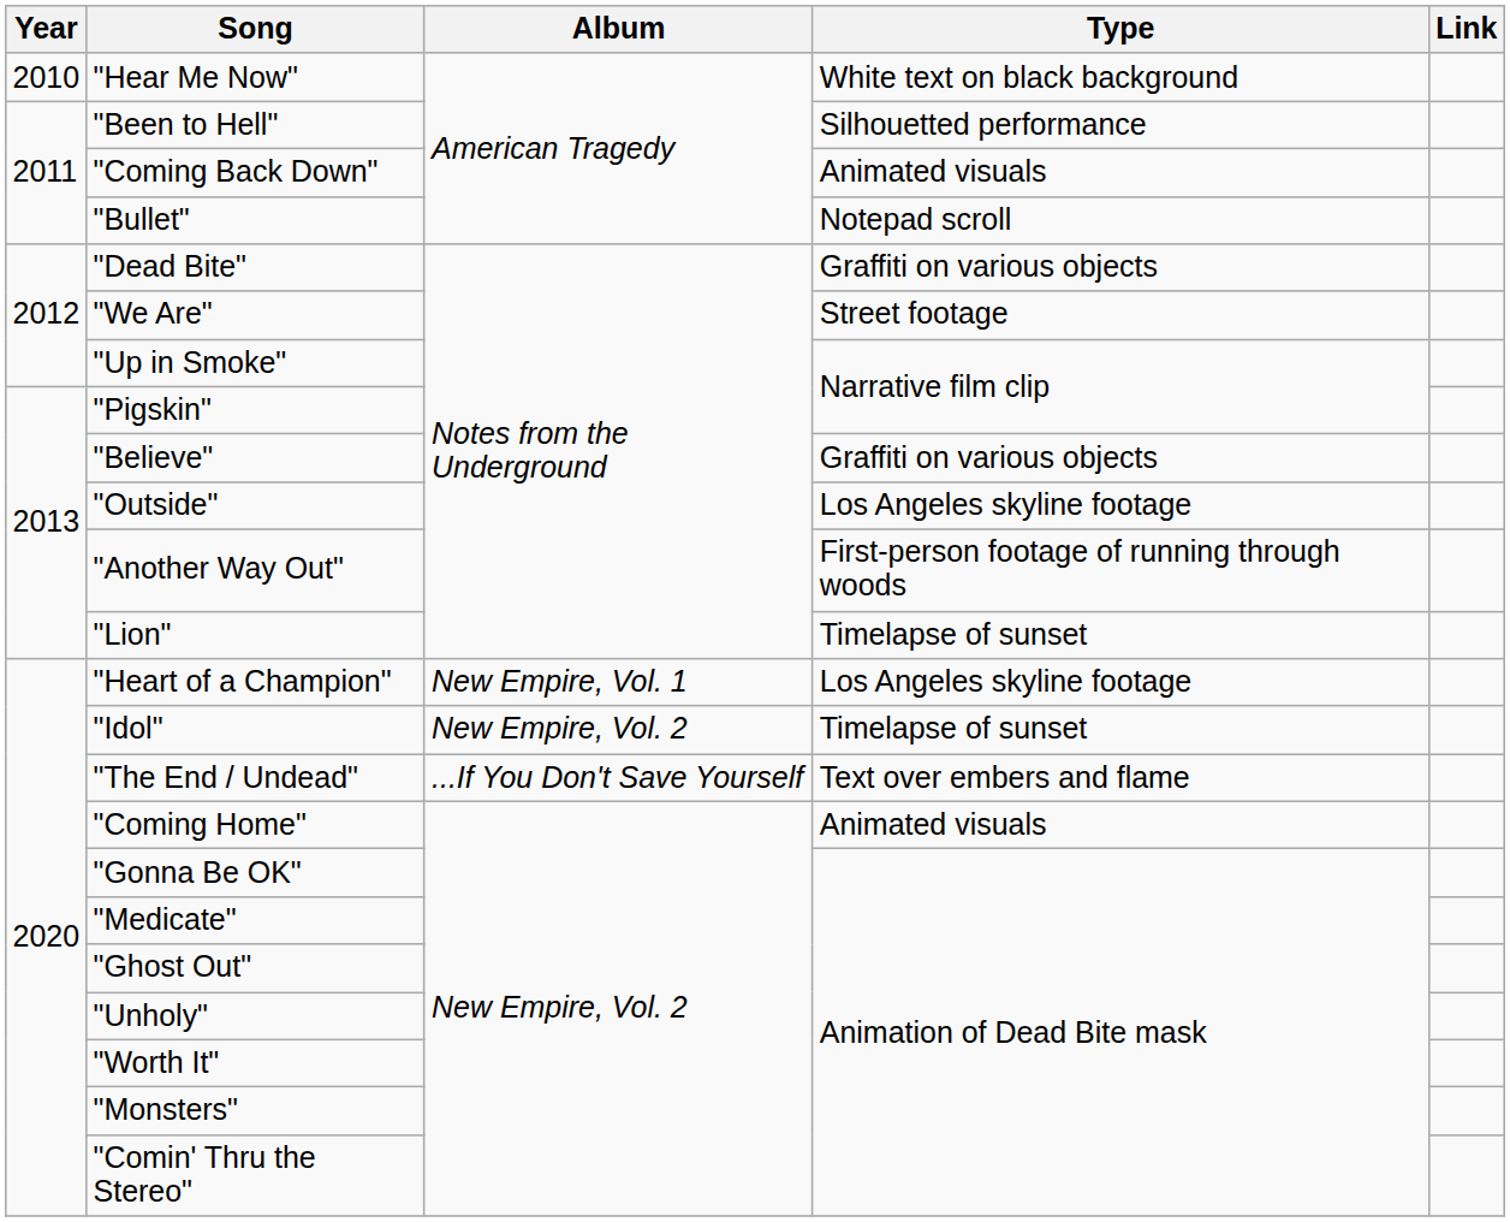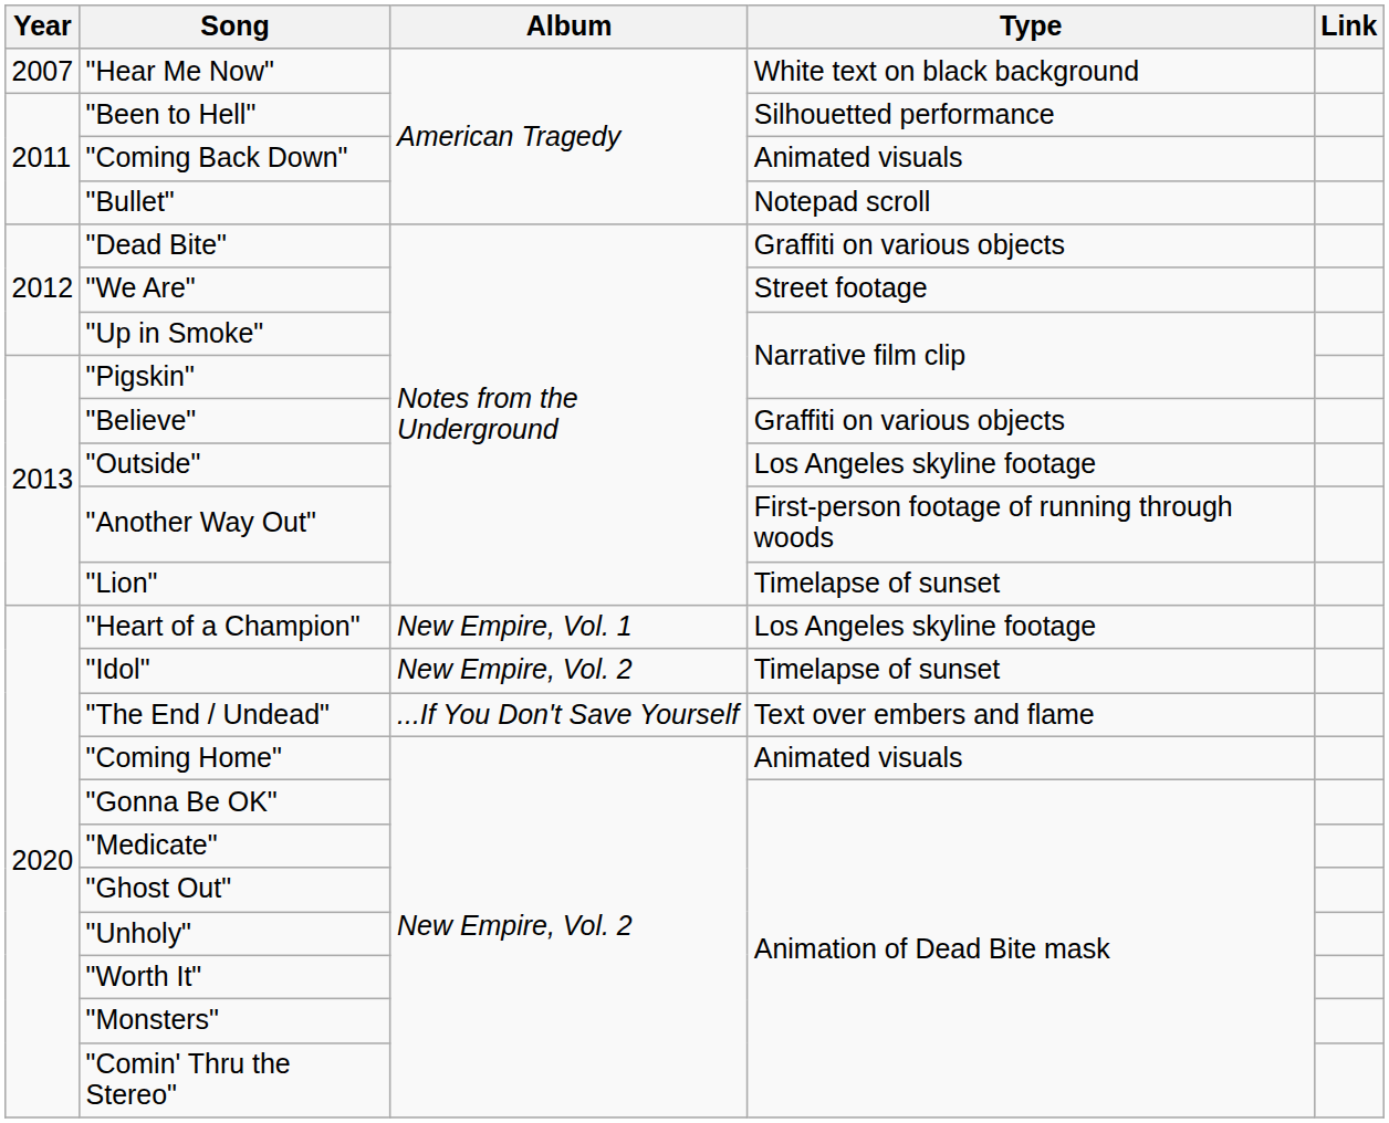"Hear Me Now" | Year: 2010 -> 2007
